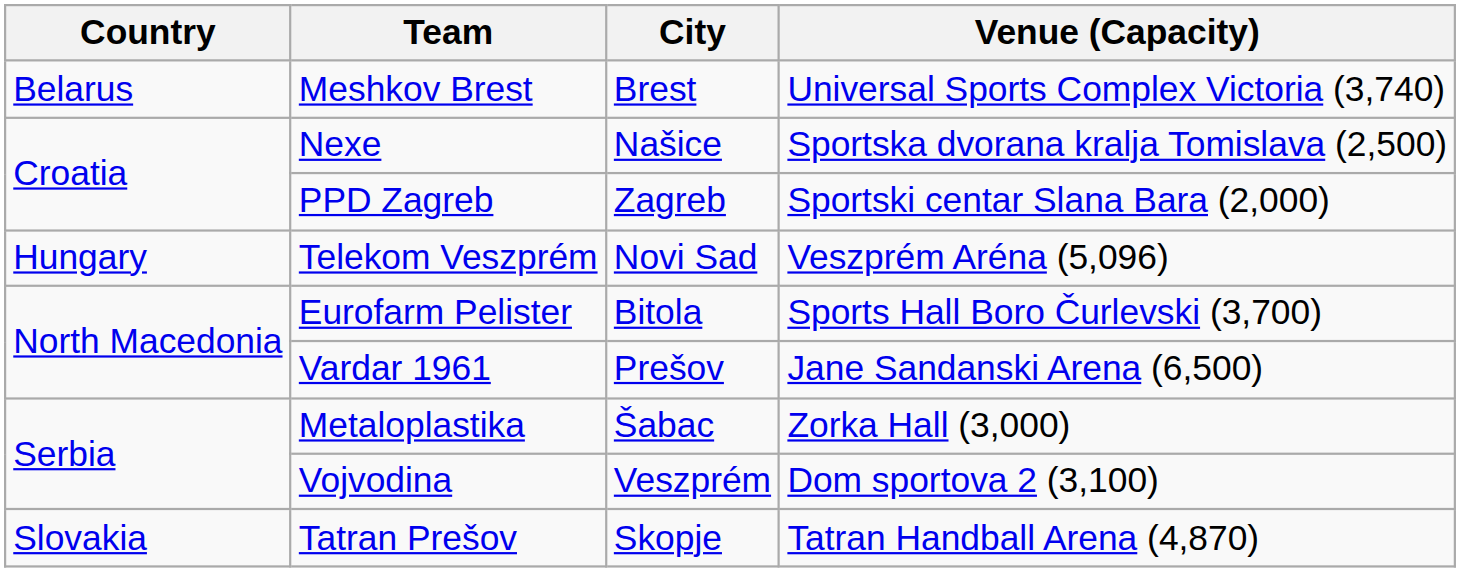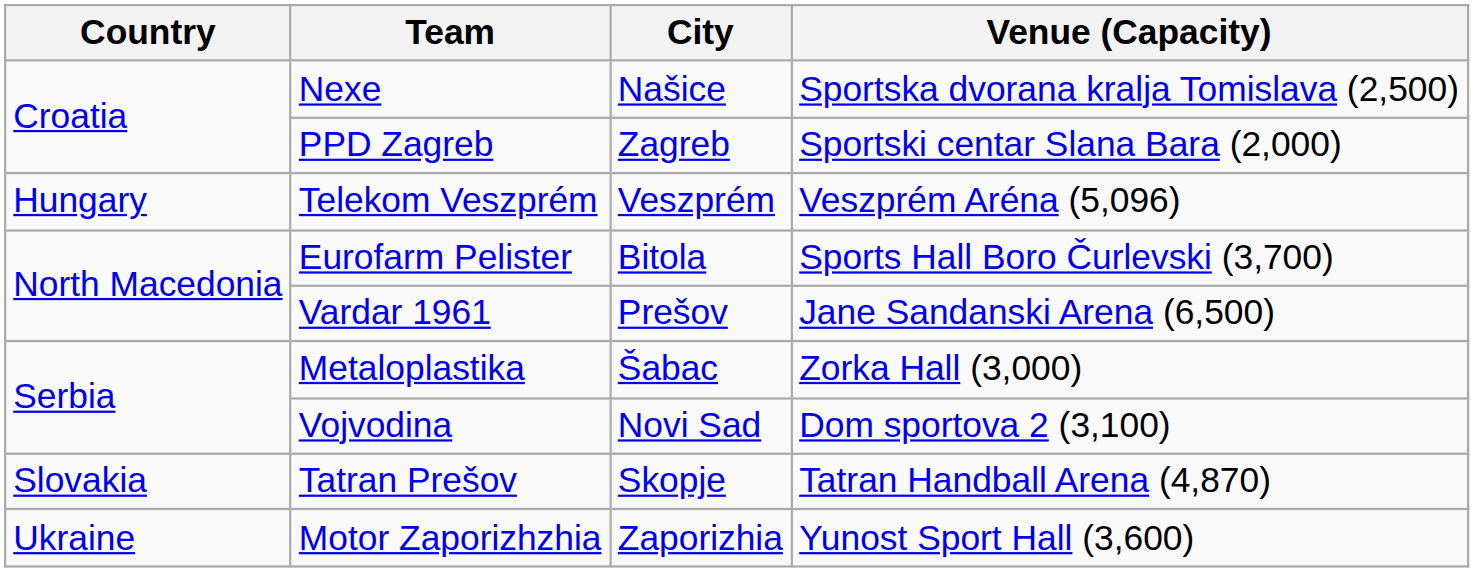- row: Belarus | Meshkov Brest | Brest | Universal Sports Complex Victoria (3,740)
Telekom Veszprém | City: Novi Sad -> Veszprém
Vojvodina | City: Veszprém -> Novi Sad
+ row: Ukraine | Motor Zaporizhzhia | Zaporizhia | Yunost Sport Hall (3,600)
